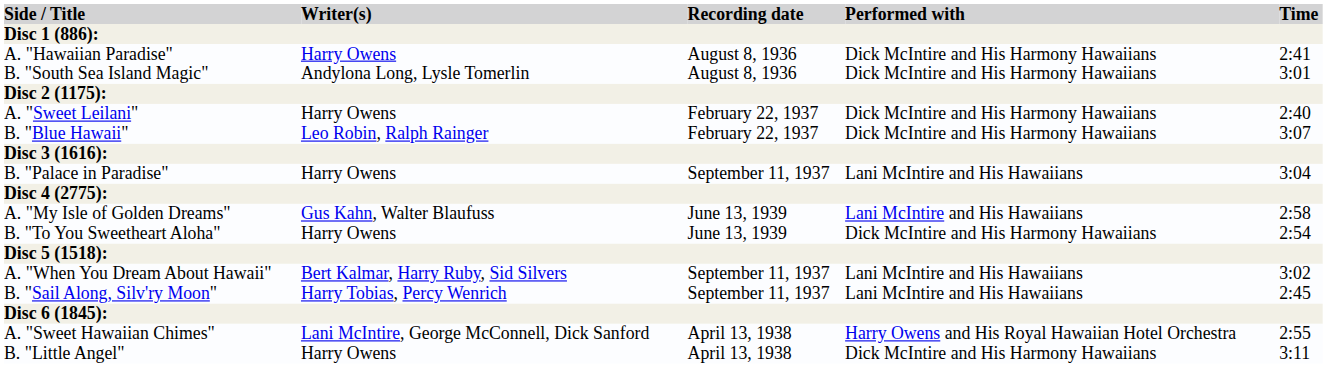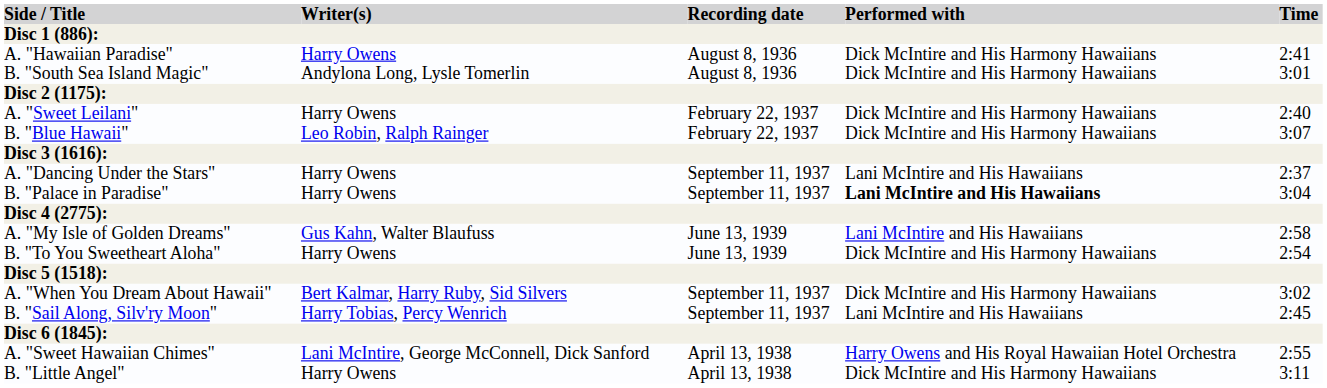+ row: A. "Dancing Under the Stars" | Harry Owens | September 11, 1937 | Lani McIntire and His Hawaiians | 2:37
B. "Palace in Paradise" | Performed with: normal -> bold
A. "When You Dream About Hawaii" | Performed with: Lani McIntire and His Hawaiians -> Dick McIntire and His Harmony Hawaiians
